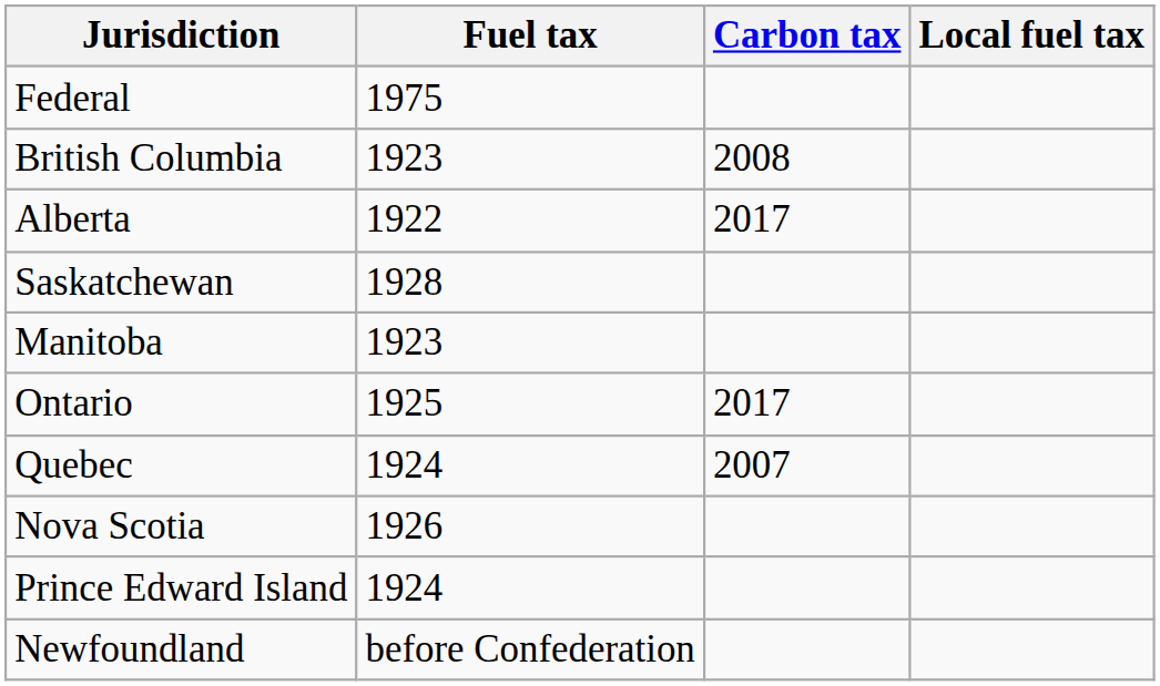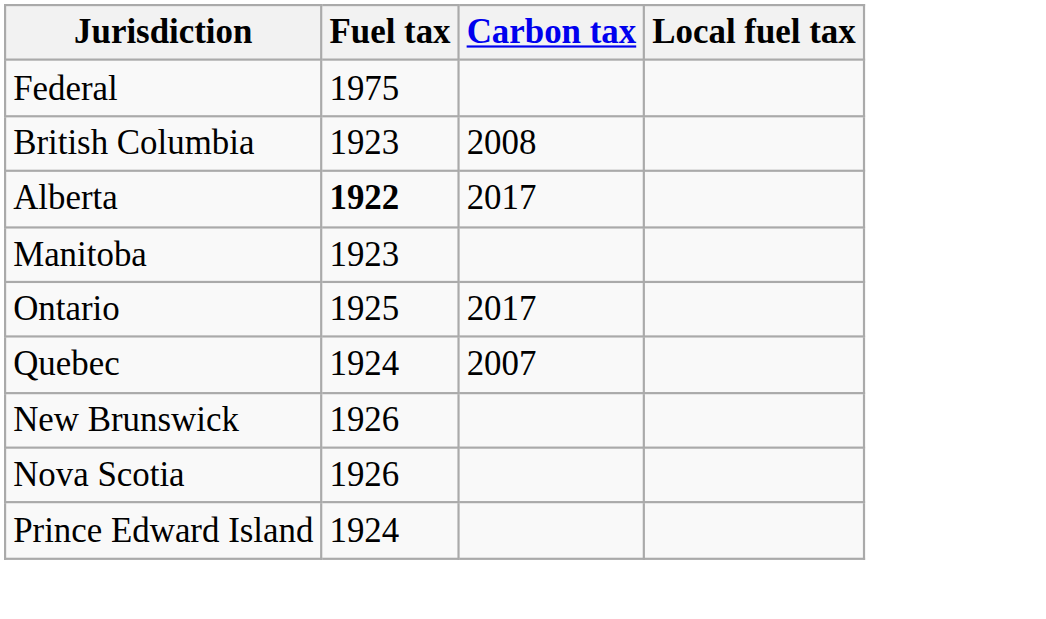Alberta | Fuel tax: normal -> bold
- row: Saskatchewan | 1928
+ row: New Brunswick | 1926
- row: Newfoundland | before Confederation
